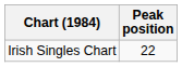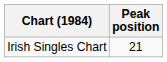Irish Singles Chart | Peak position: 22 -> 21
